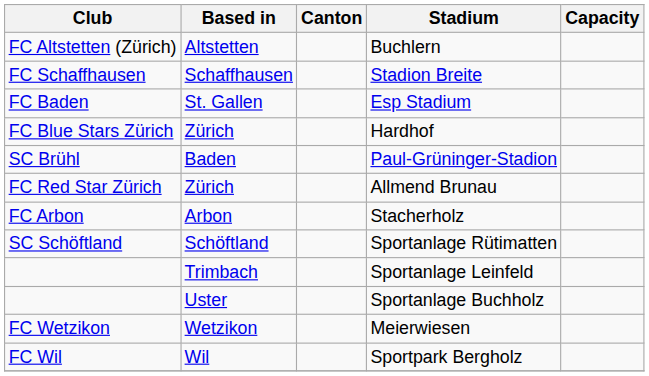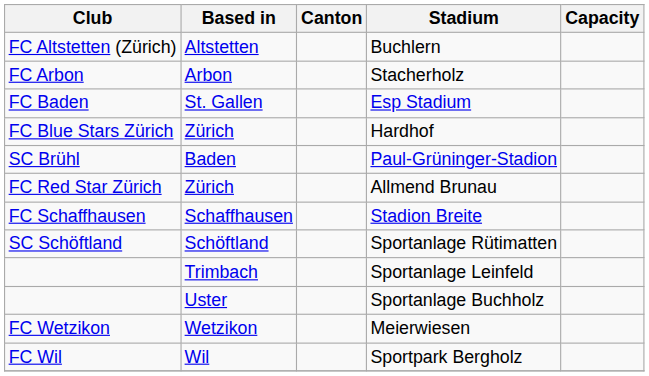rows swapped: Stacherholz <-> Stadion Breite
